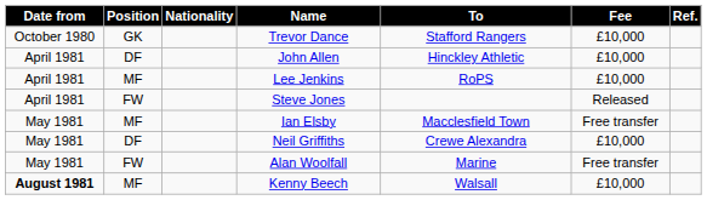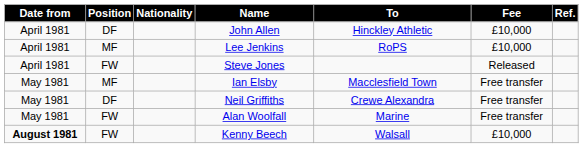- row: October 1980 | GK | Trevor Dance | Stafford Rangers | £10,000
Neil Griffiths | Fee: £10,000 -> Free transfer
Kenny Beech | Position: MF -> FW
